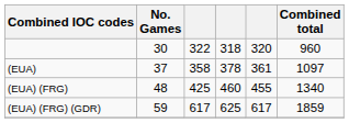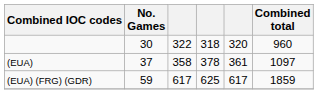- row: (EUA) (FRG) | 48 | 425 | 460 | 455 | 1340
